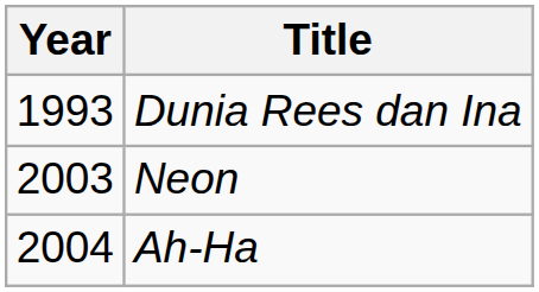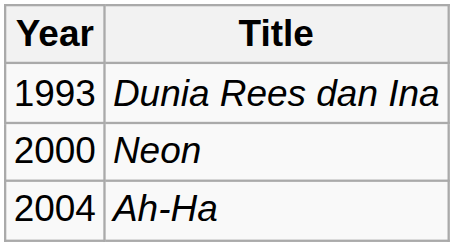Neon | Year: 2003 -> 2000
